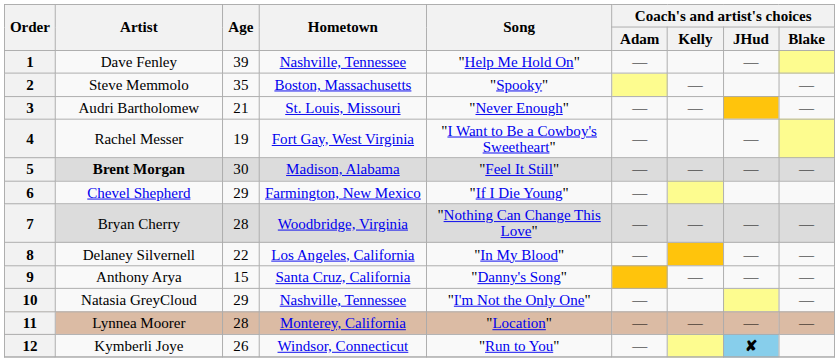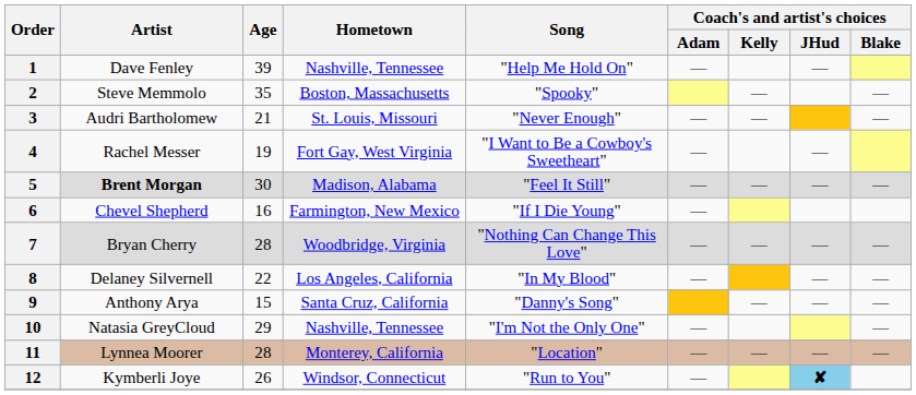6 | Age: 29 -> 16
